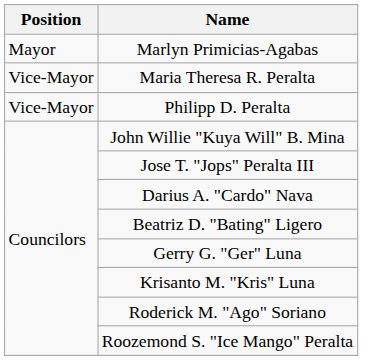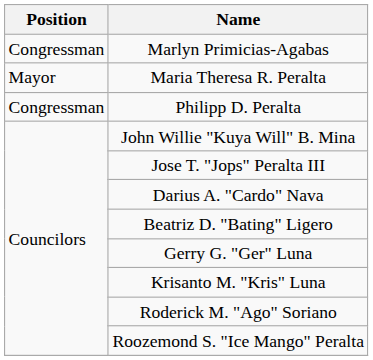Marlyn Primicias-Agabas | Position: Mayor -> Congressman
Maria Theresa R. Peralta | Position: Vice-Mayor -> Mayor
Philipp D. Peralta | Position: Vice-Mayor -> Congressman
